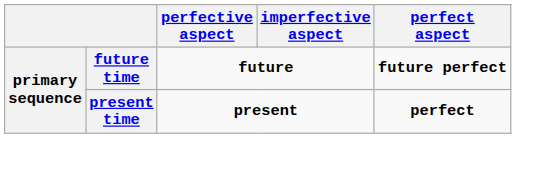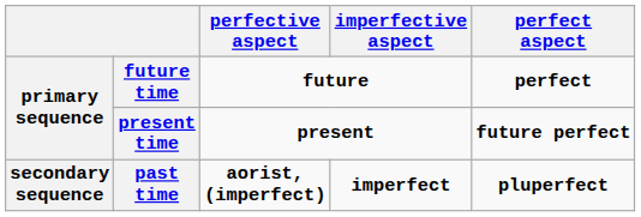future time | perfect aspect: future perfect -> perfect
present time | perfect aspect: perfect -> future perfect
+ row: secondary sequence | past time | aorist, (imperfect) | imperfect | pluperfect
